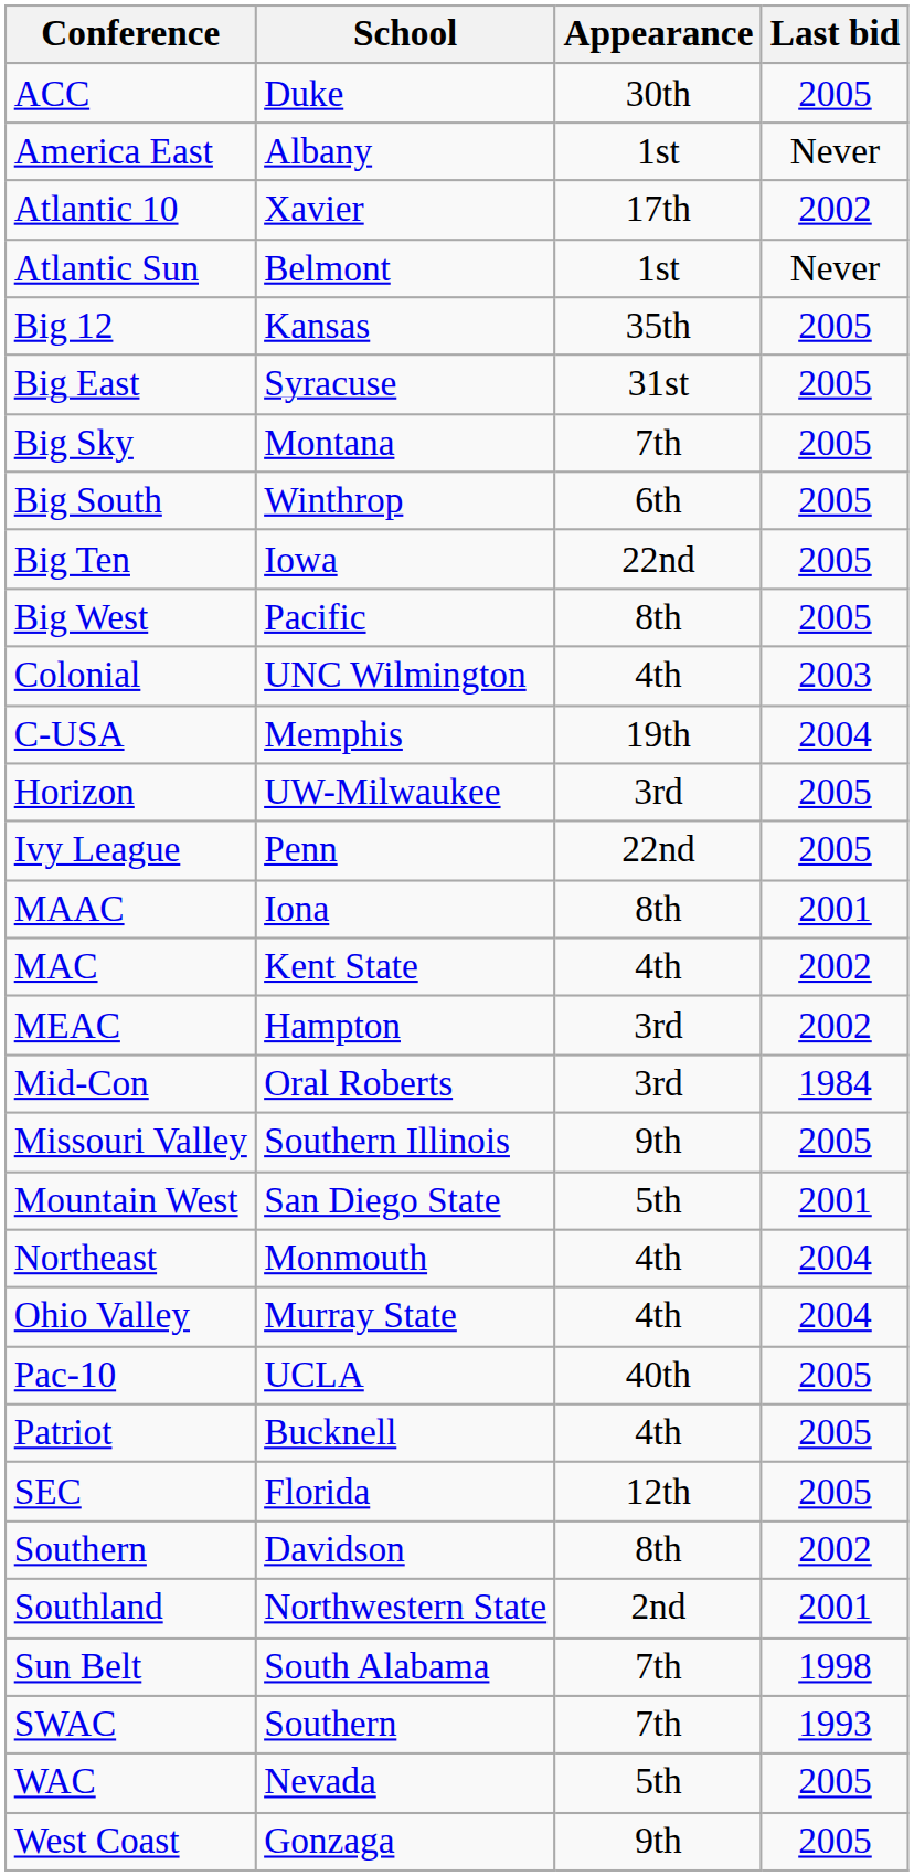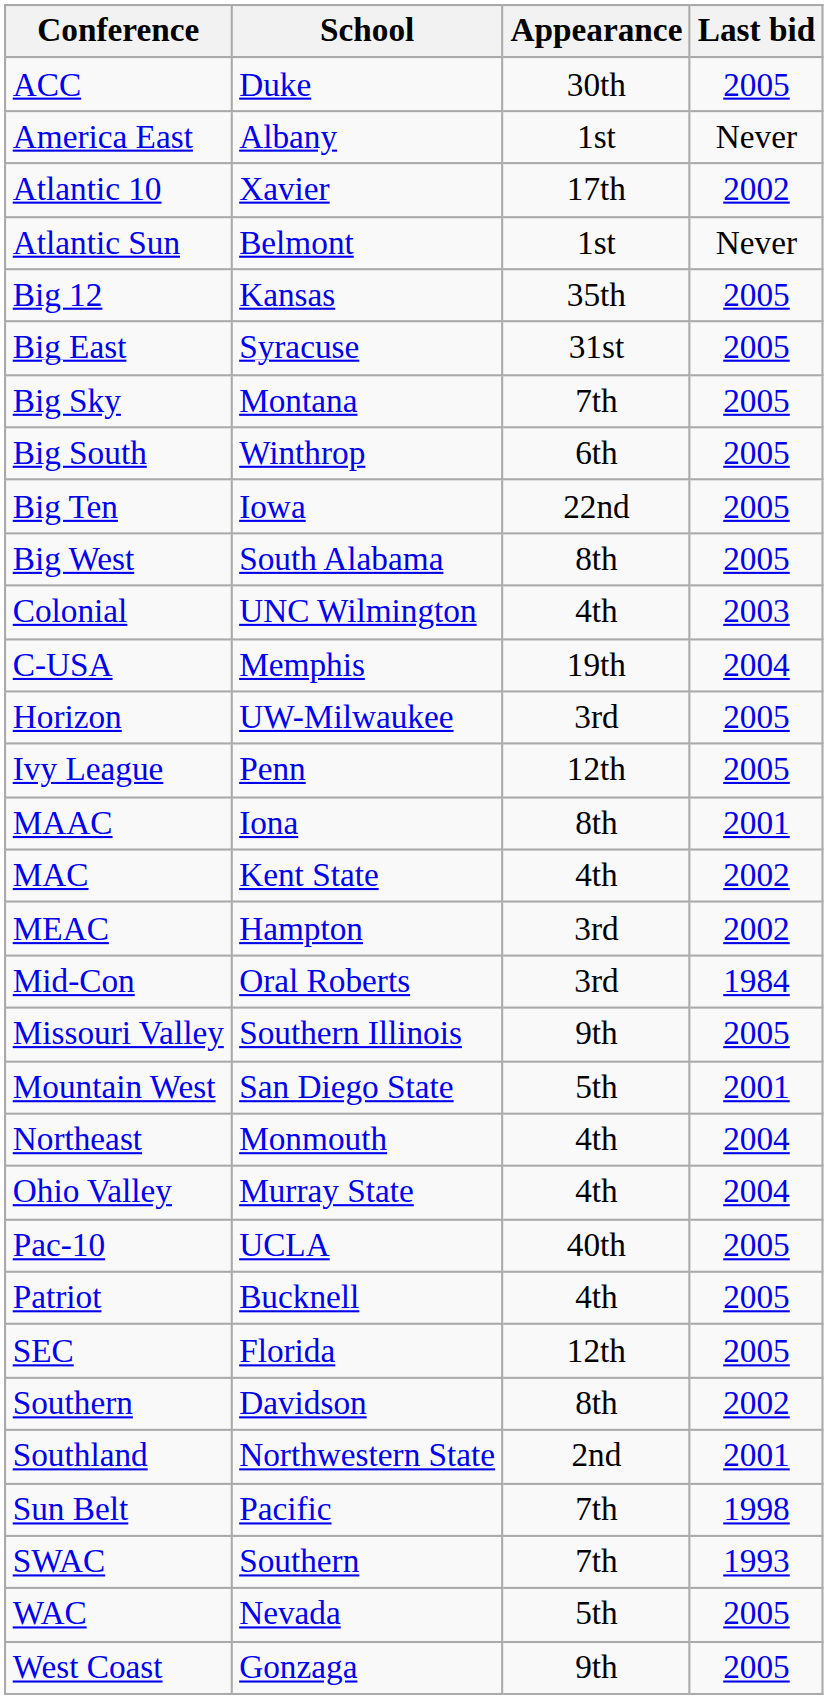Big West | School: Pacific -> South Alabama
Ivy League | Appearance: 22nd -> 12th
Sun Belt | School: South Alabama -> Pacific
